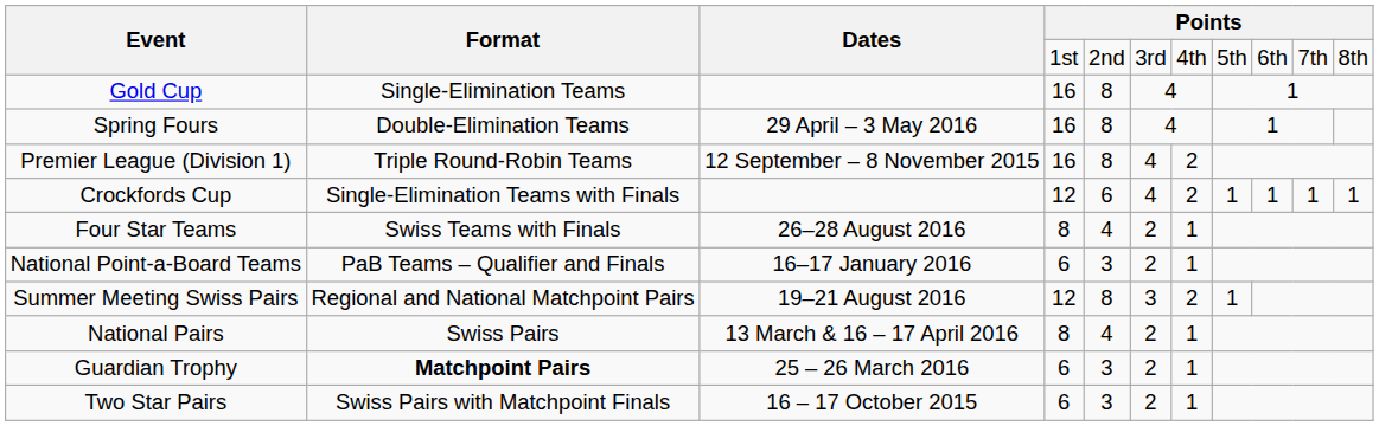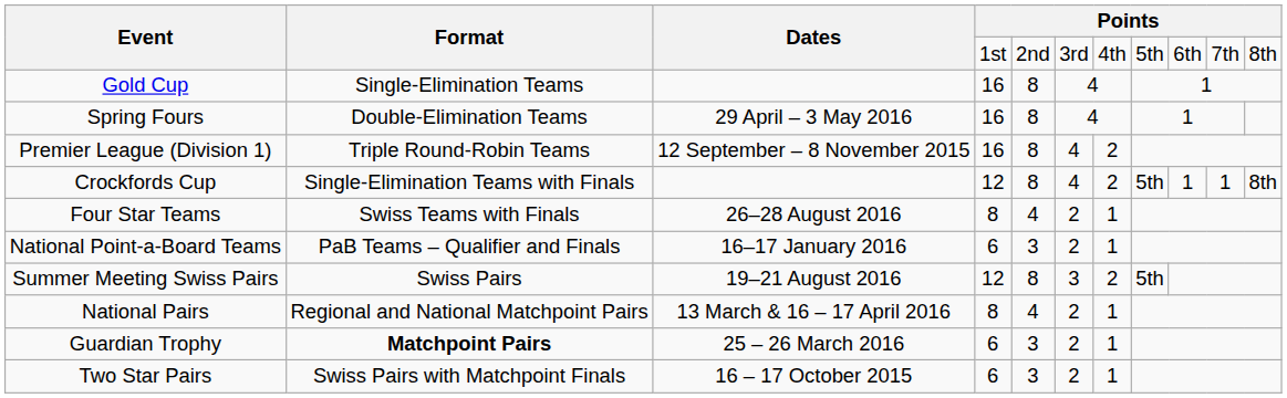Crockfords Cup | column 5: 6 -> 8
Crockfords Cup | column 8: 1 -> 5th
Crockfords Cup | column 11: 1 -> 8th
Summer Meeting Swiss Pairs | Format: Regional and National Matchpoint Pairs -> Swiss Pairs
Summer Meeting Swiss Pairs | column 8: 1 -> 5th
National Pairs | Format: Swiss Pairs -> Regional and National Matchpoint Pairs
